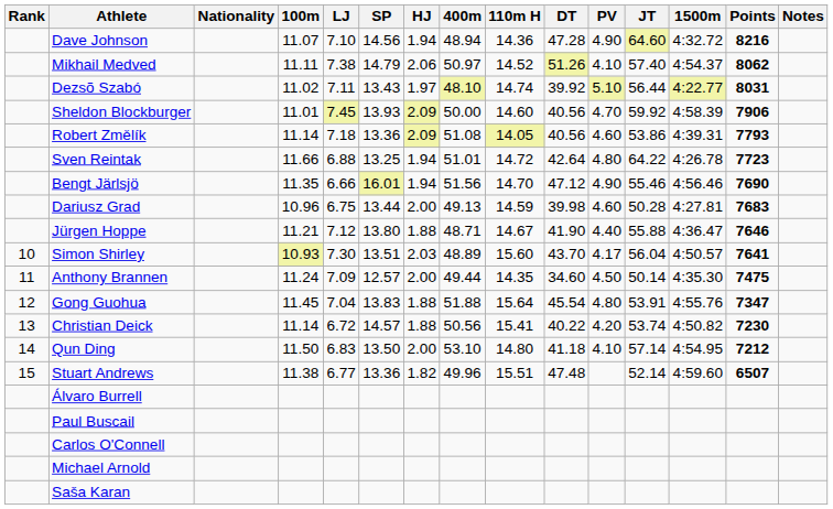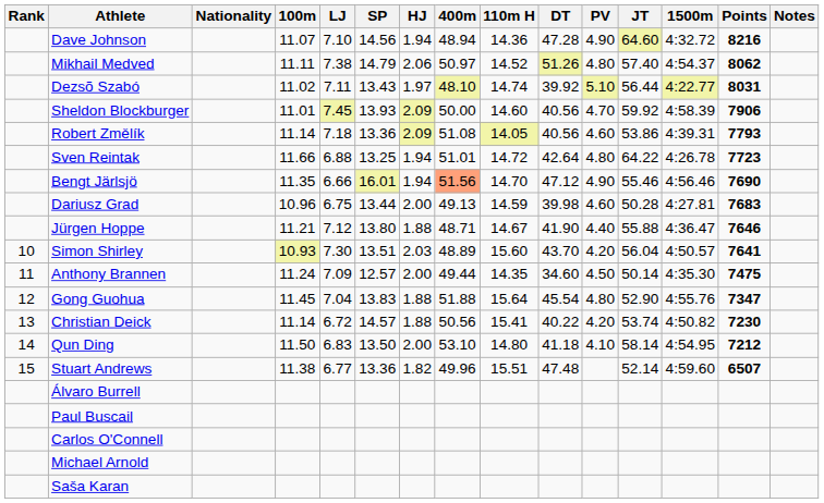Mikhail Medved | PV: 4.10 -> 4.80
Bengt Järlsjö | 400m: no background -> lightsalmon background
Simon Shirley | PV: 4.17 -> 4.20
Gong Guohua | JT: 53.91 -> 52.90
Qun Ding | JT: 57.14 -> 58.14
